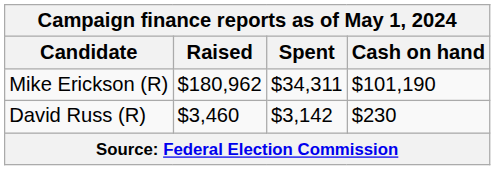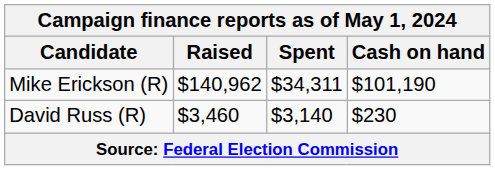Mike Erickson (R) | Raised: $180,962 -> $140,962
David Russ (R) | Spent: $3,142 -> $3,140
